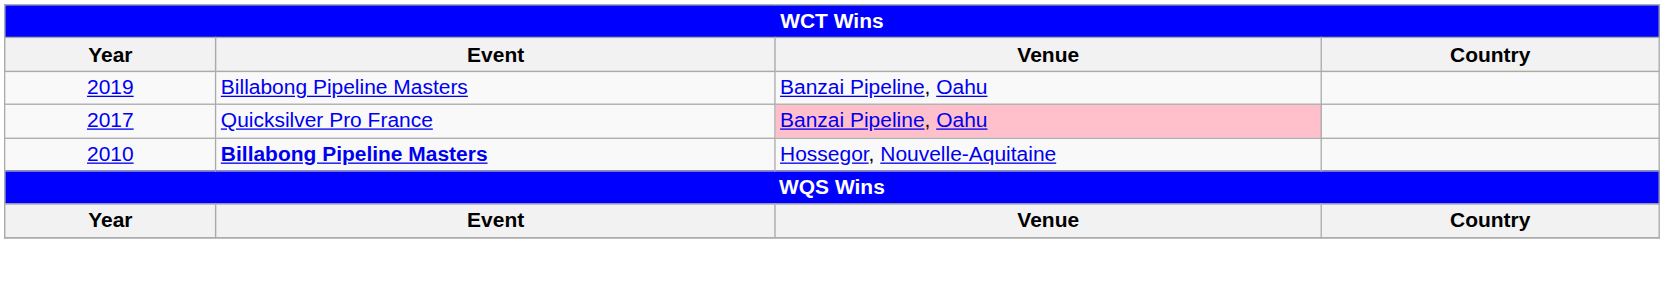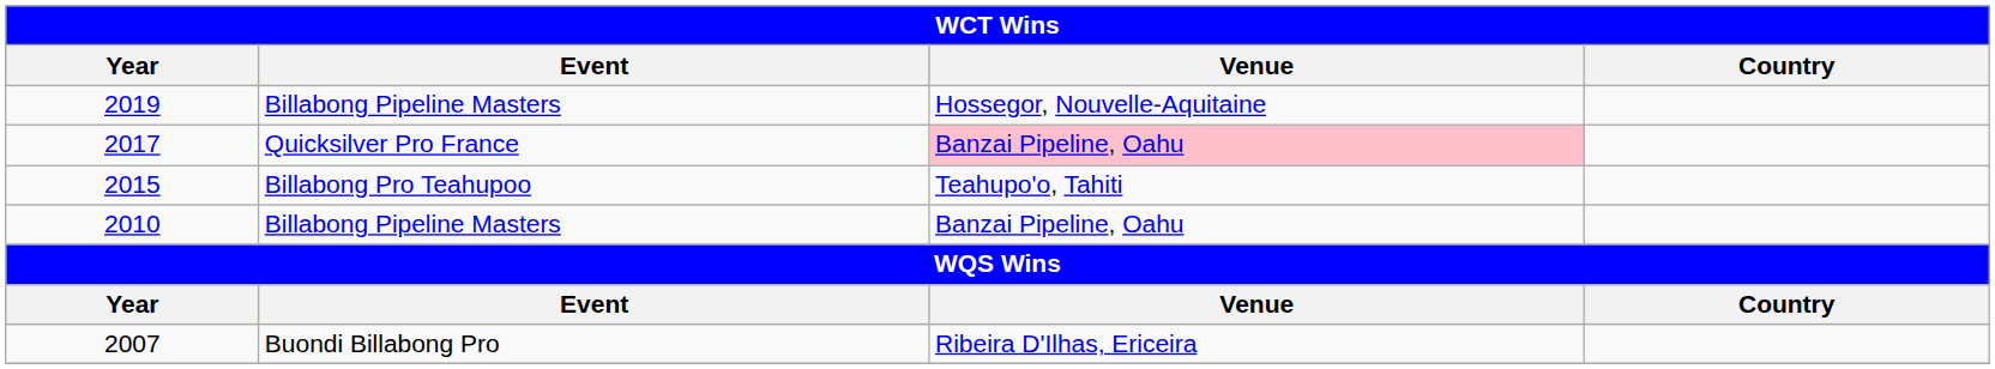2019 | Venue: Banzai Pipeline, Oahu -> Hossegor, Nouvelle-Aquitaine
+ row: 2015 | Billabong Pro Teahupoo | Teahupo'o, Tahiti
2010 | Event: bold -> normal
2010 | Venue: Hossegor, Nouvelle-Aquitaine -> Banzai Pipeline, Oahu
+ row: 2007 | Buondi Billabong Pro | Ribeira D'Ilhas, Ericeira
